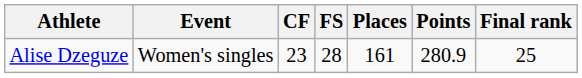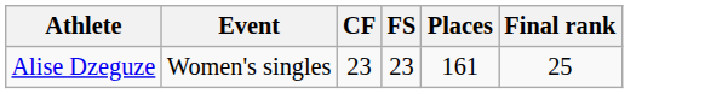- column: Points | 280.9
Alise Dzeguze | FS: 28 -> 23
